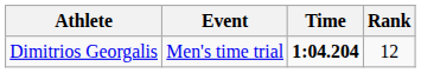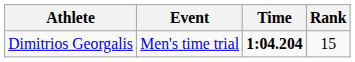Dimitrios Georgalis | Rank: 12 -> 15
